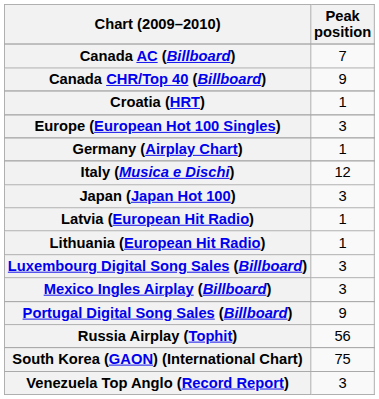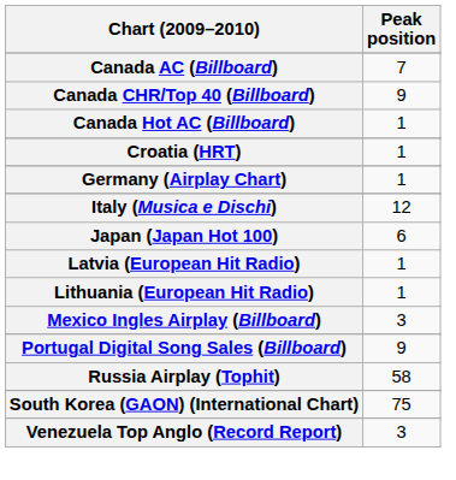+ row: Canada Hot AC (Billboard) | 1
- row: Europe (European Hot 100 Singles) | 3
Japan (Japan Hot 100) | Peak position: 3 -> 6
- row: Luxembourg Digital Song Sales (Billboard) | 3
Russia Airplay (Tophit) | Peak position: 56 -> 58
